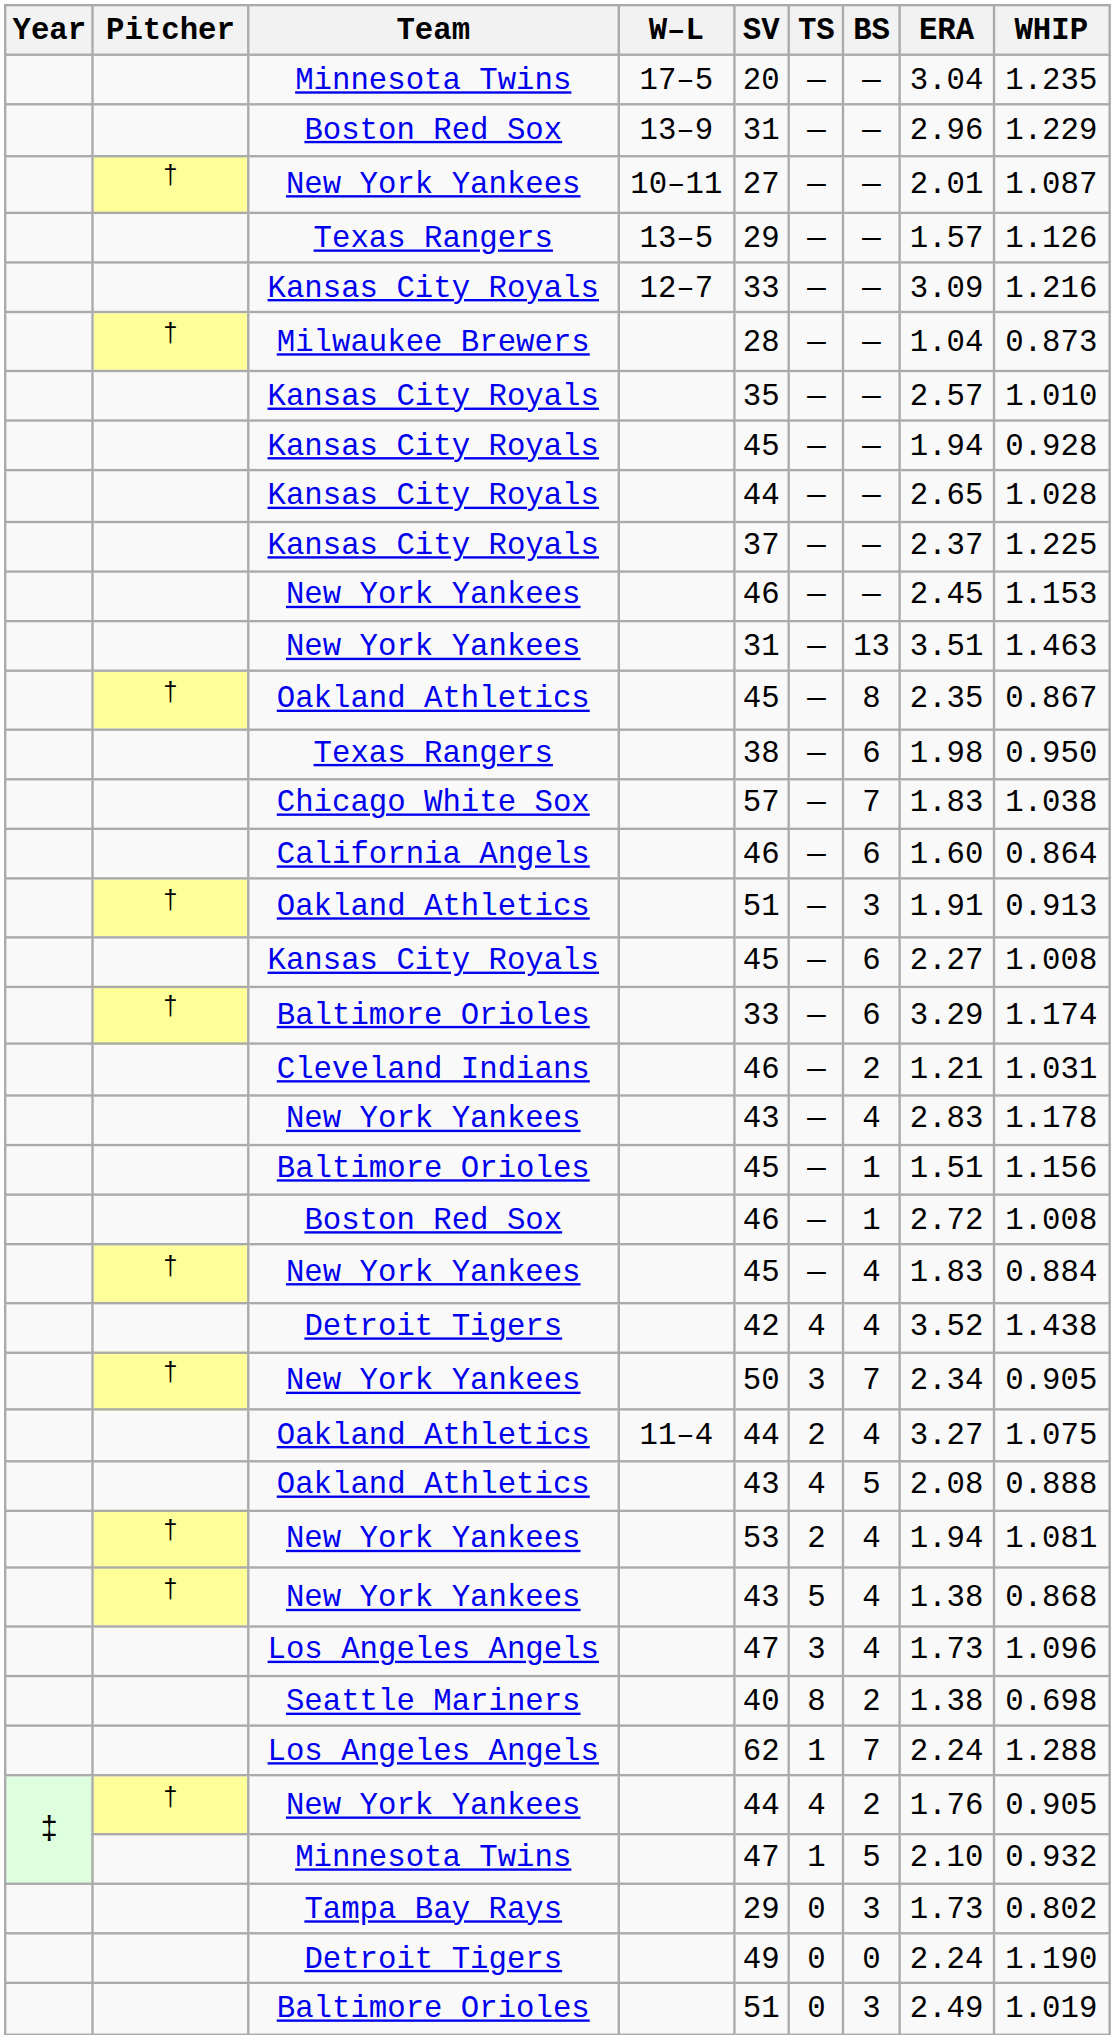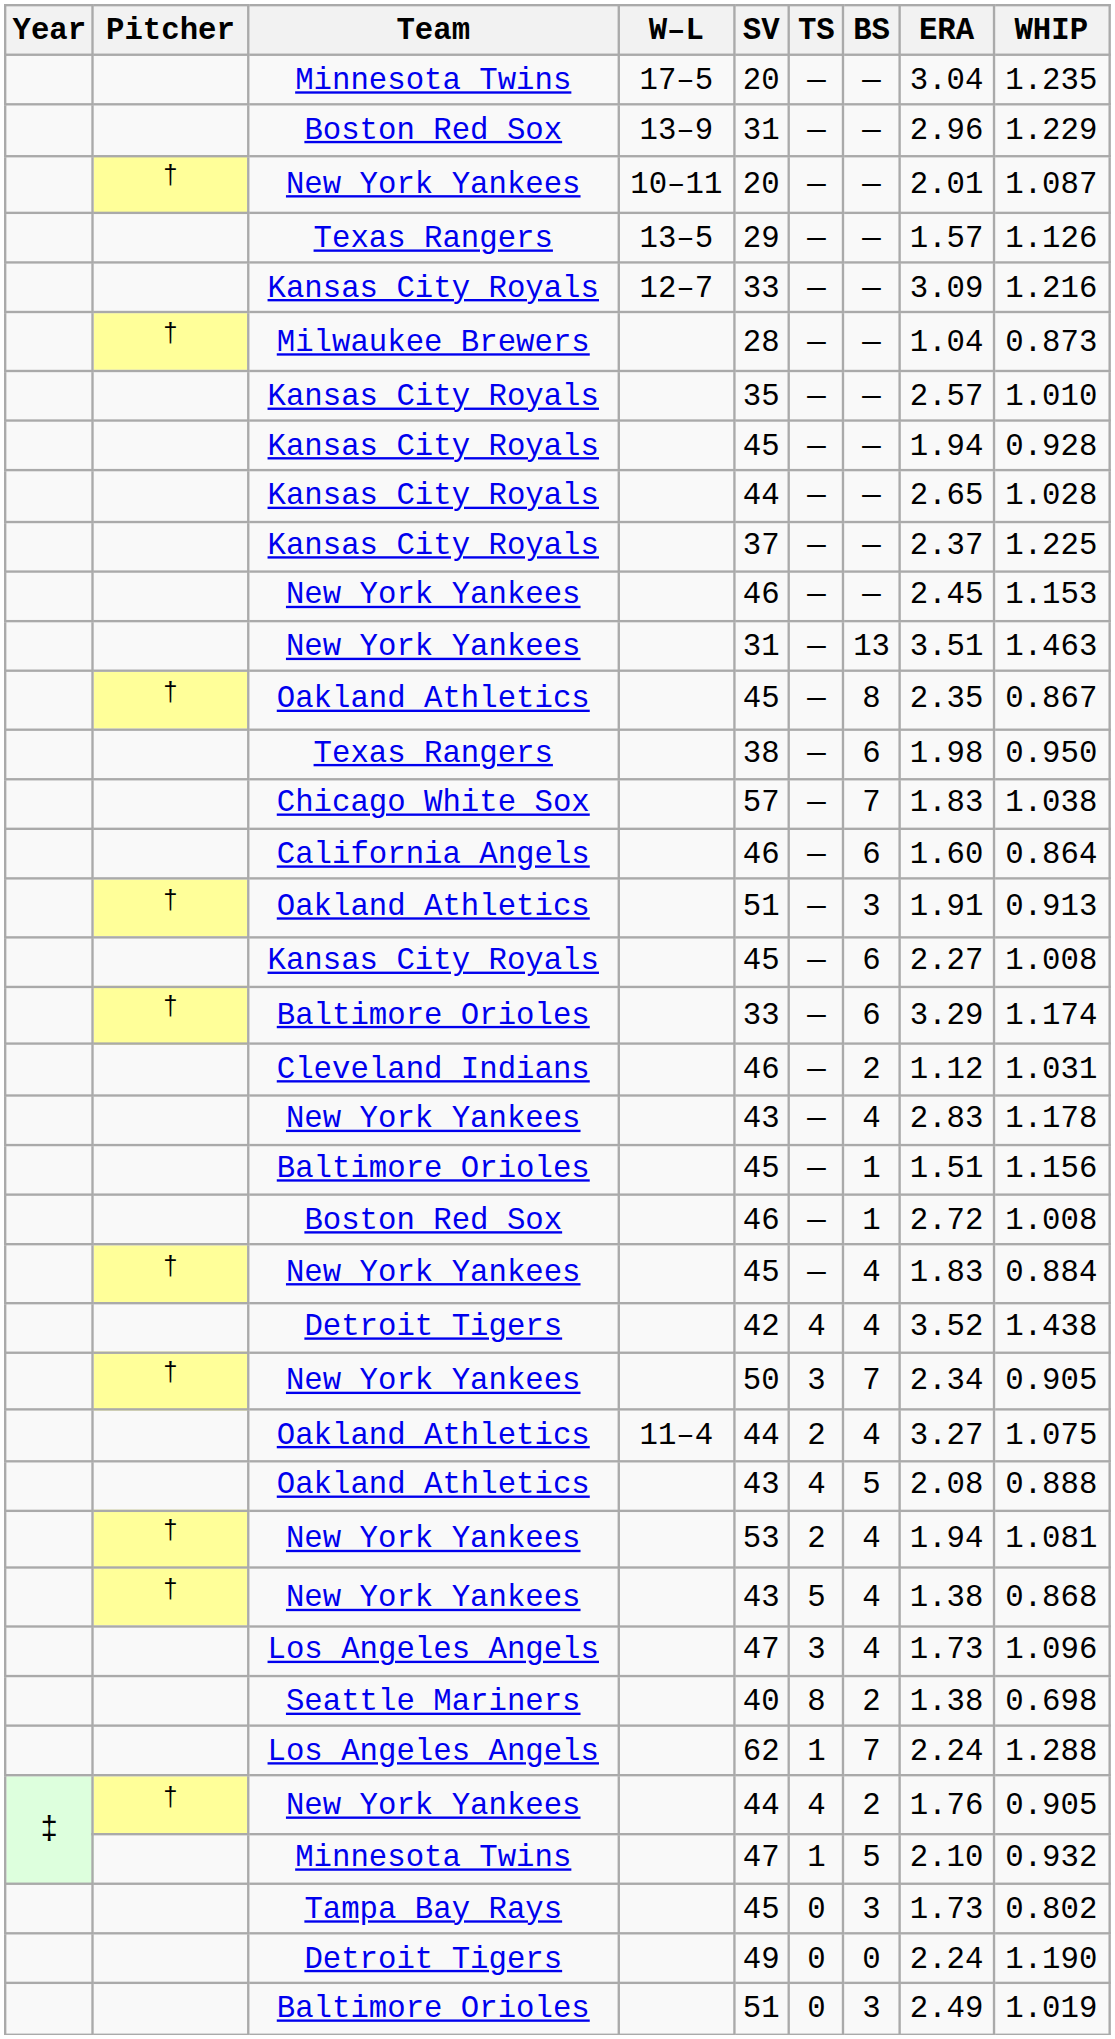New York Yankees / 10–11 | SV: 27 -> 20
Cleveland Indians | ERA: 1.21 -> 1.12
Tampa Bay Rays | SV: 29 -> 45
